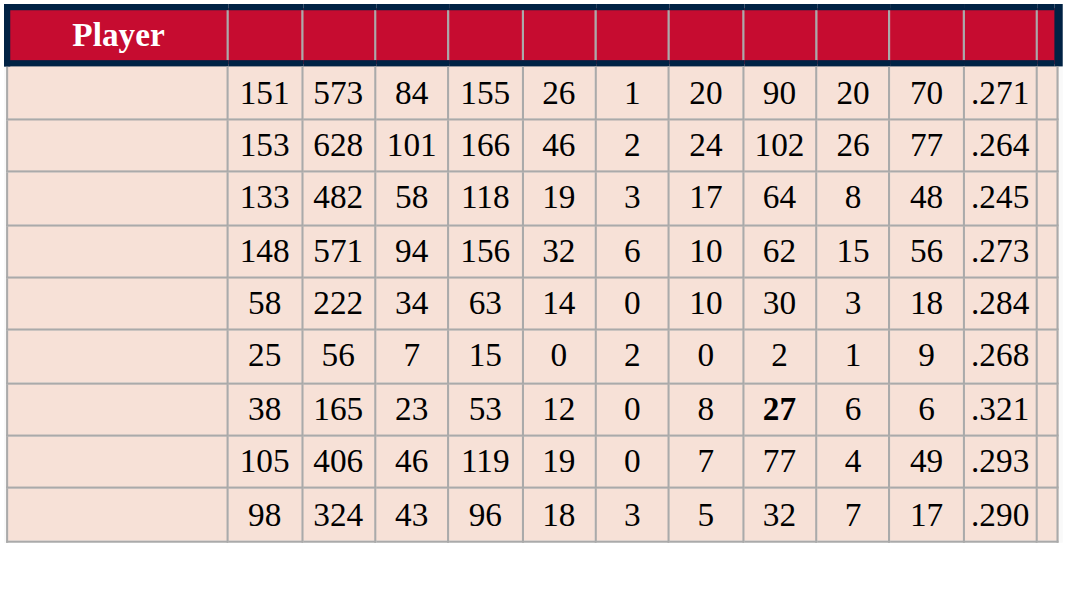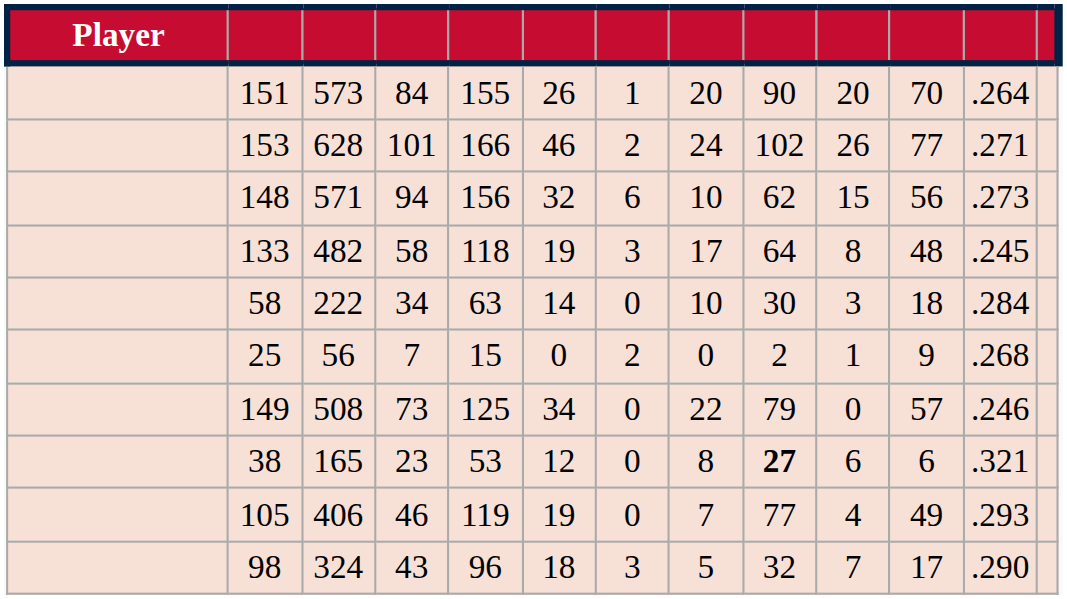151 | column 12: .271 -> .264
153 | column 12: .264 -> .271
rows swapped: 148 <-> 133
+ row: 149 | 508 | 73 | 125 | 34 | 0 | 22 | 79 | 0 | 57 | .246
